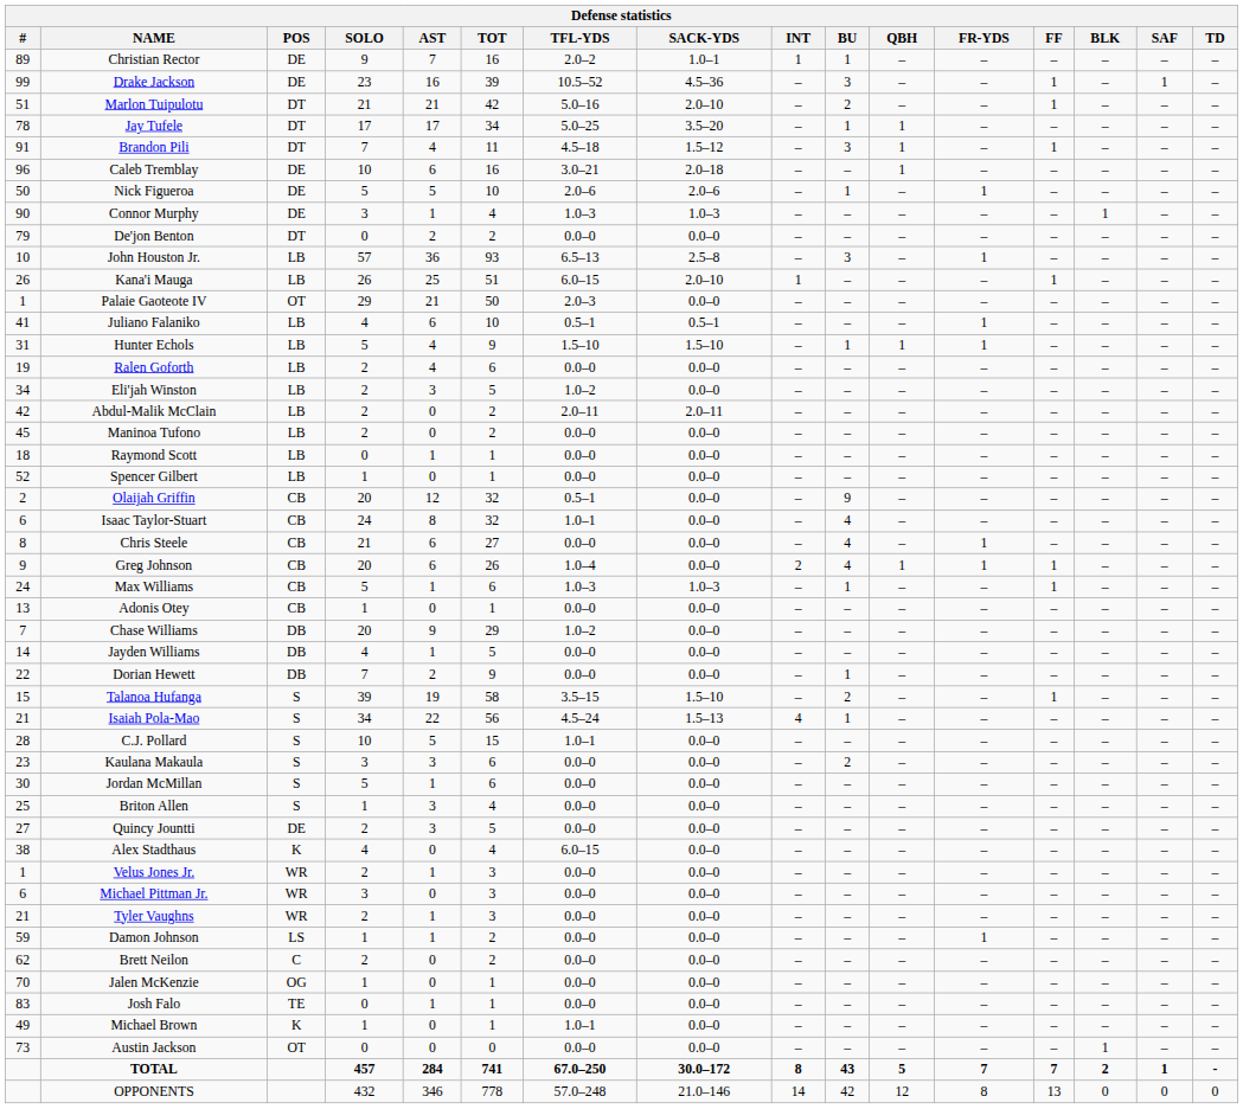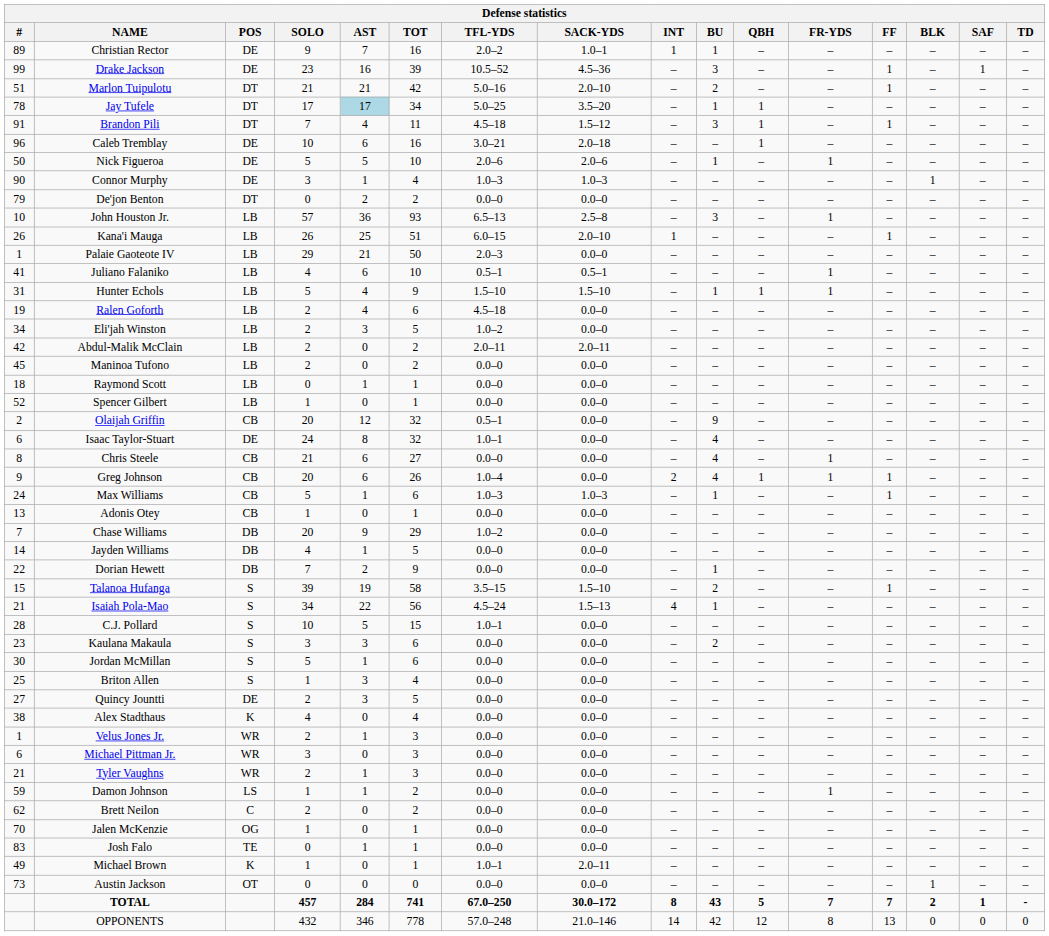Jay Tufele | AST: no background -> lightblue background
Palaie Gaoteote IV | POS: OT -> LB
Ralen Goforth | TFL-YDS: 0.0–0 -> 4.5–18
Isaac Taylor-Stuart | POS: CB -> DE
Alex Stadthaus | TFL-YDS: 6.0–15 -> 0.0–0
Michael Brown | SACK-YDS: 0.0–0 -> 2.0–11
